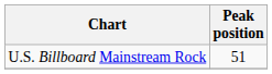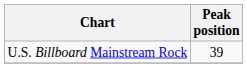U.S. Billboard Mainstream Rock | Peak position: 51 -> 39
